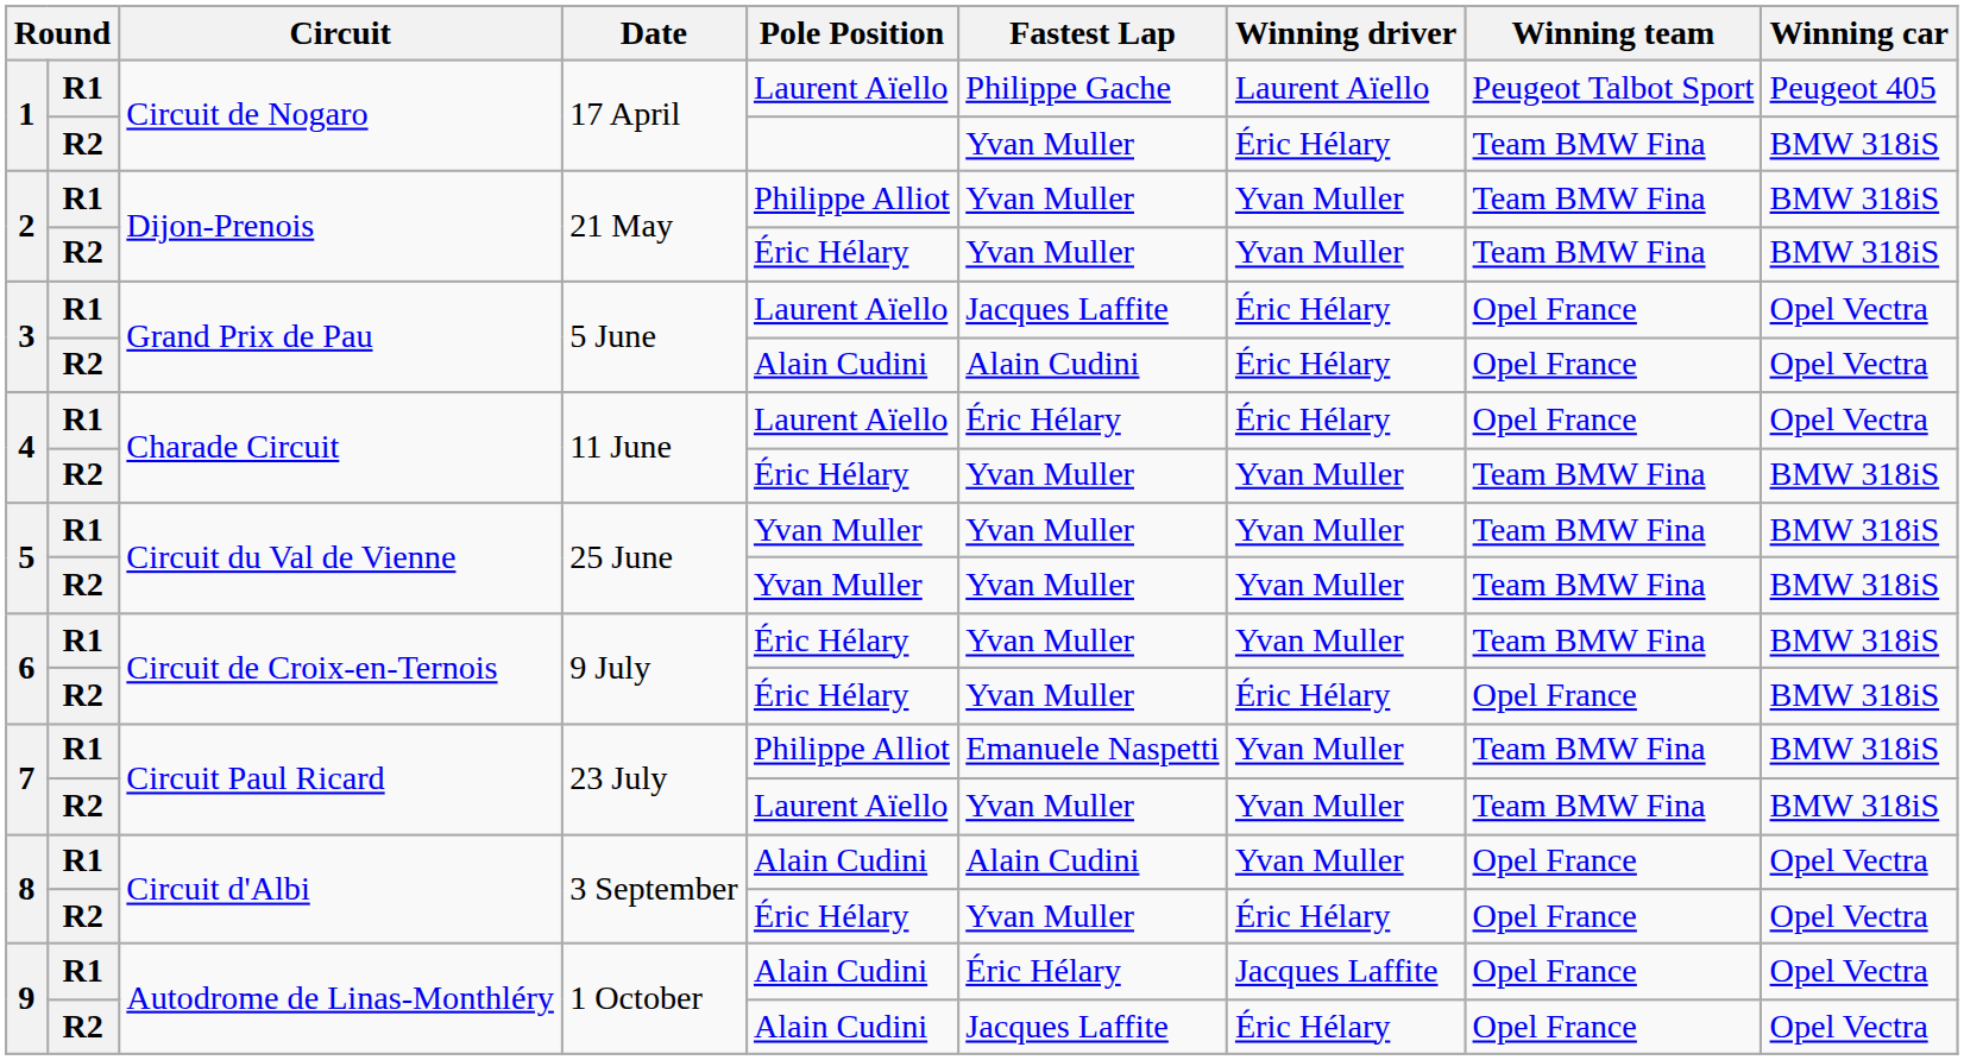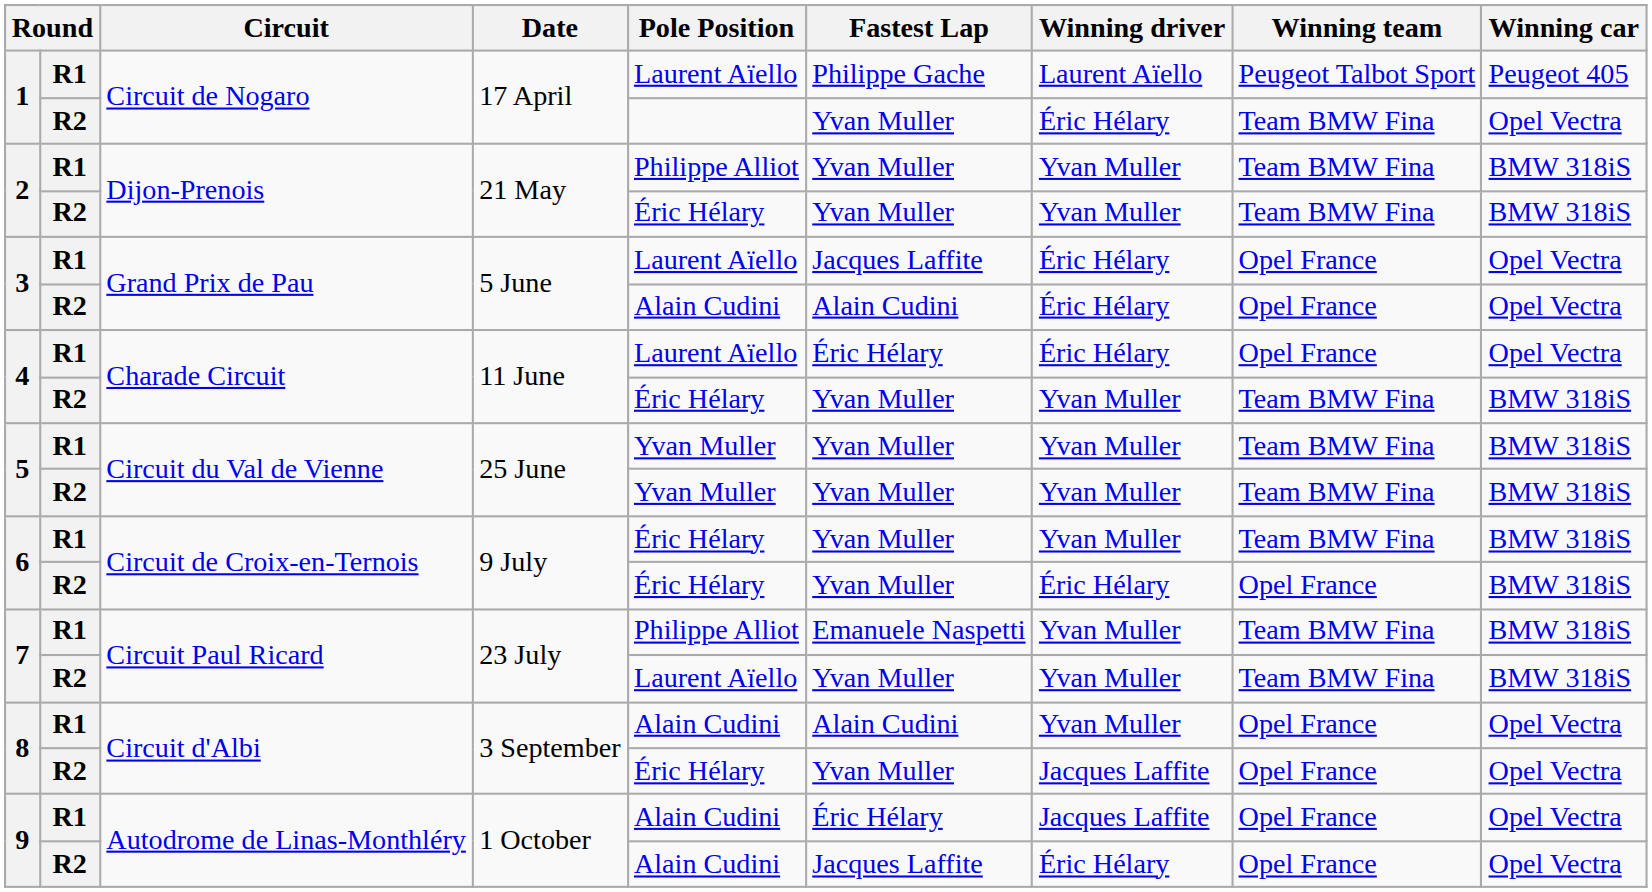1 / R2 | Winning car: BMW 318iS -> Opel Vectra
8 / R2 | Winning driver: Éric Hélary -> Jacques Laffite
